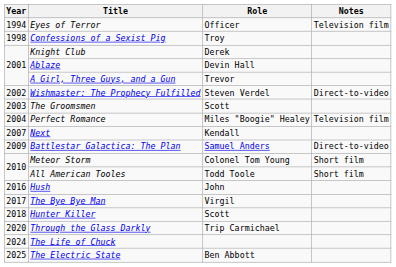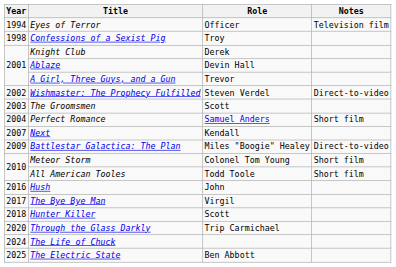Perfect Romance | Role: Miles "Boogie" Healey -> Samuel Anders
Perfect Romance | Notes: Television film -> Short film
Battlestar Galactica: The Plan | Role: Samuel Anders -> Miles "Boogie" Healey
